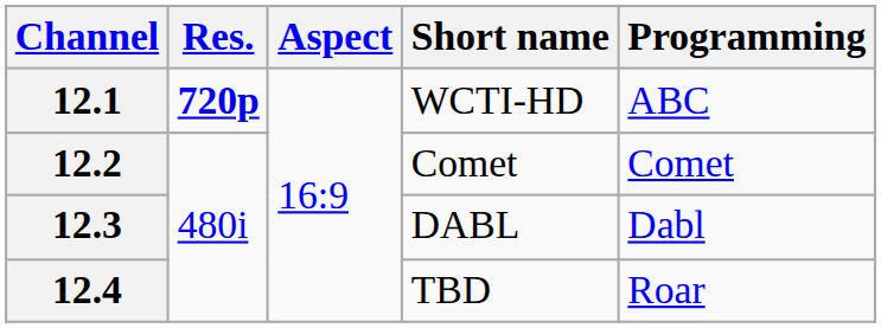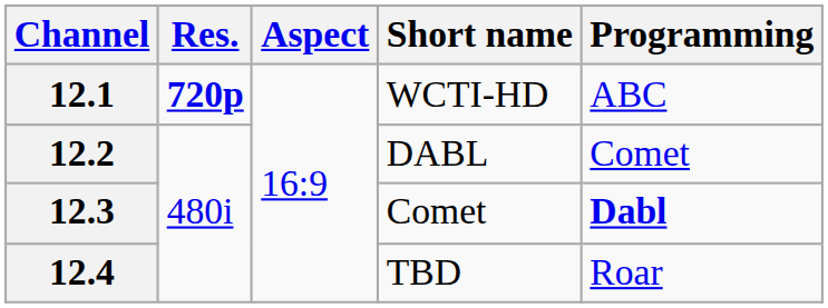12.2 | Short name: Comet -> DABL
12.3 | Short name: DABL -> Comet
12.3 | Programming: normal -> bold
